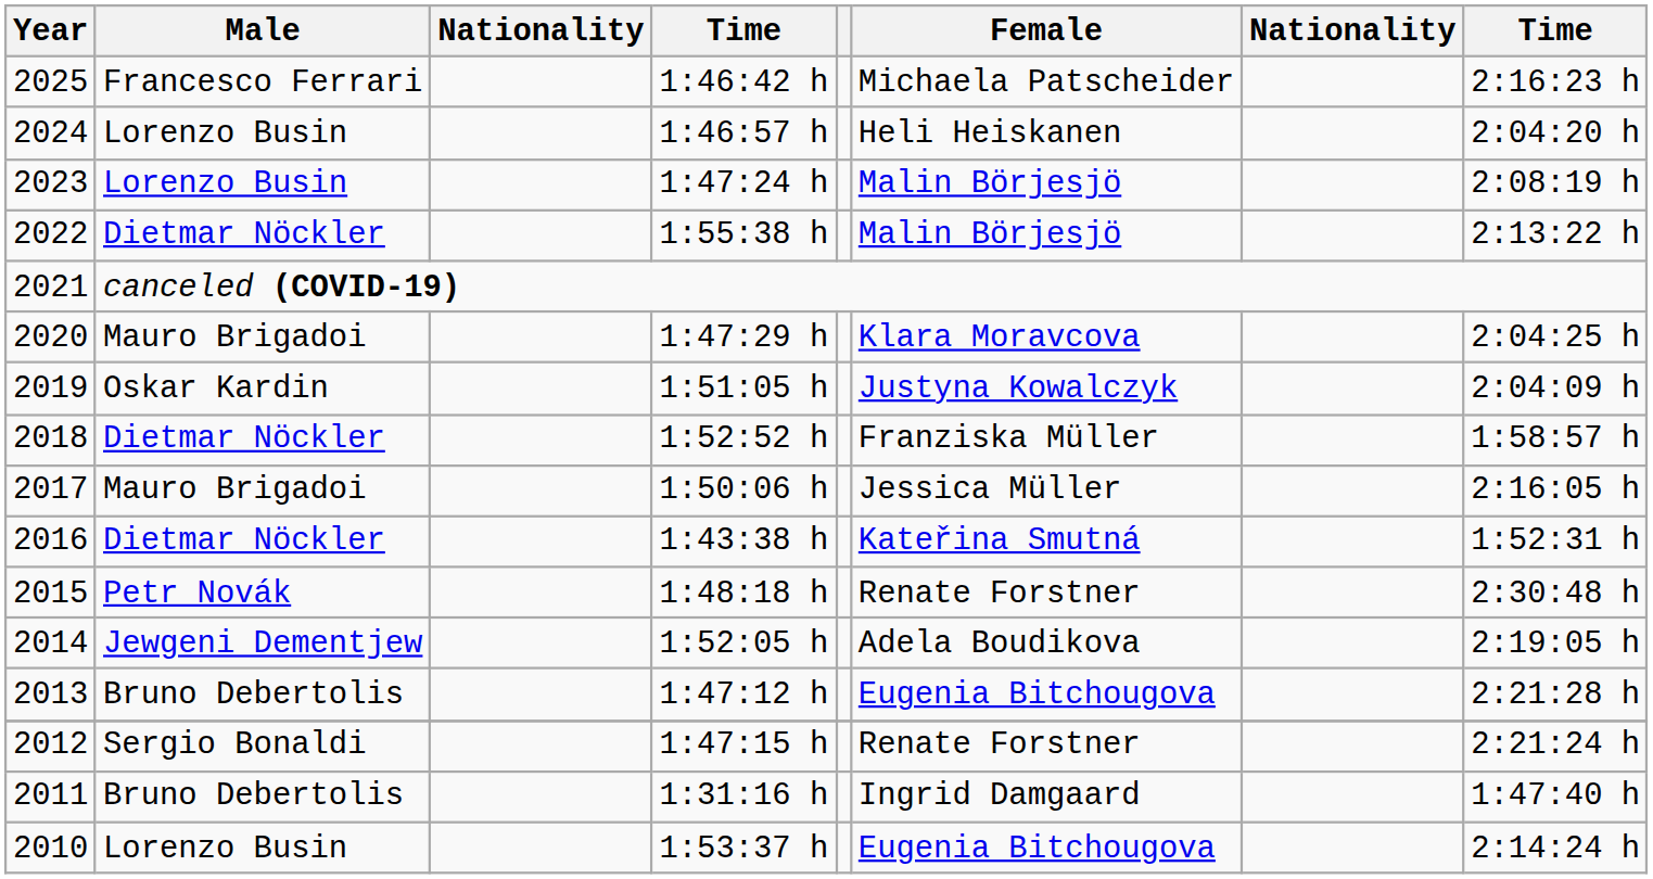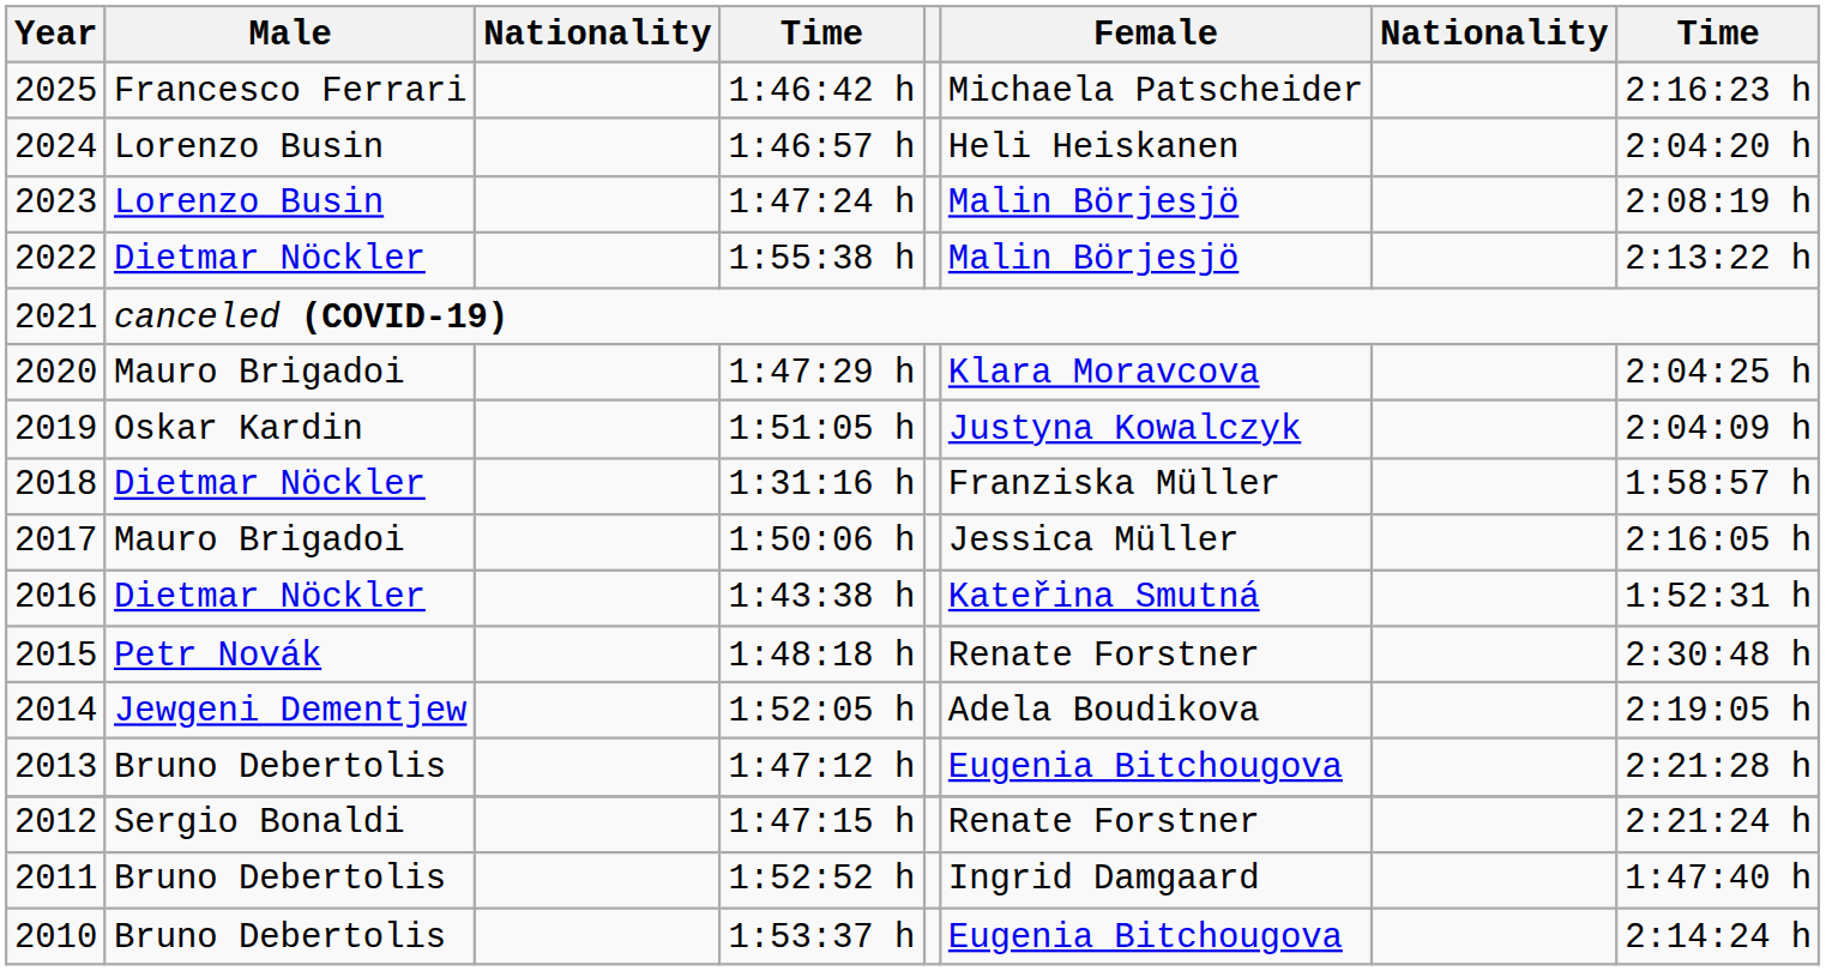2018 | column 4: 1:52:52 h -> 1:31:16 h
2011 | column 4: 1:31:16 h -> 1:52:52 h
2010 | Male: Lorenzo Busin -> Bruno Debertolis
